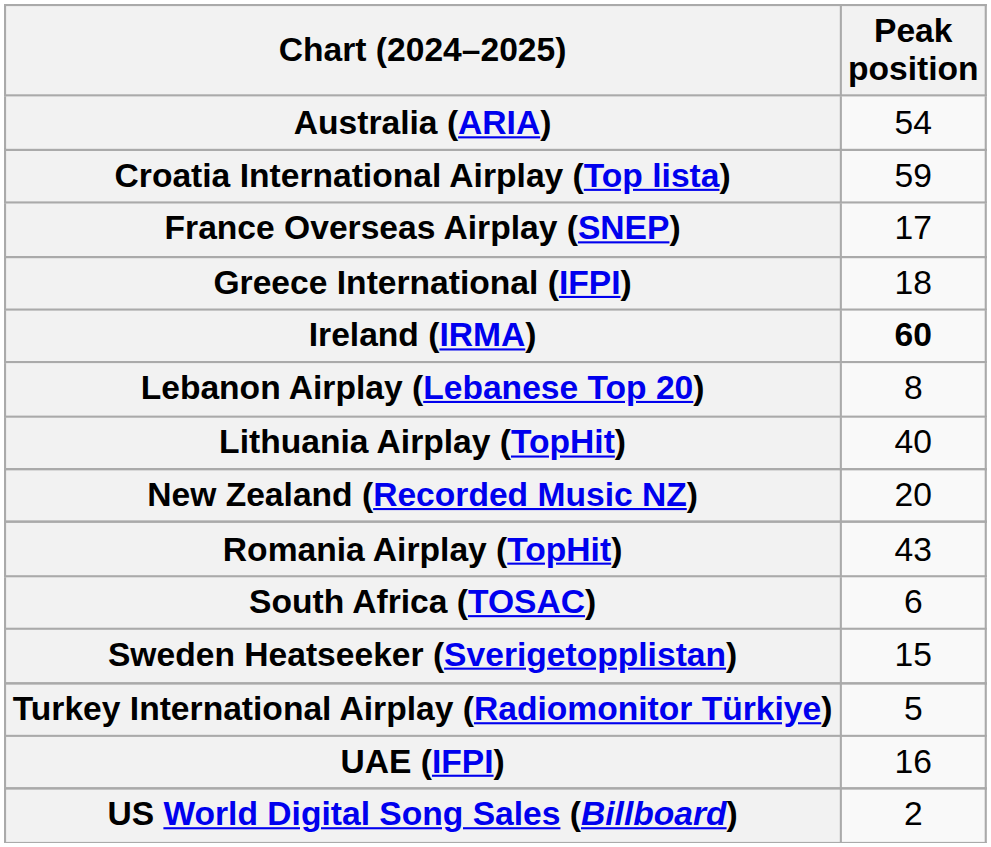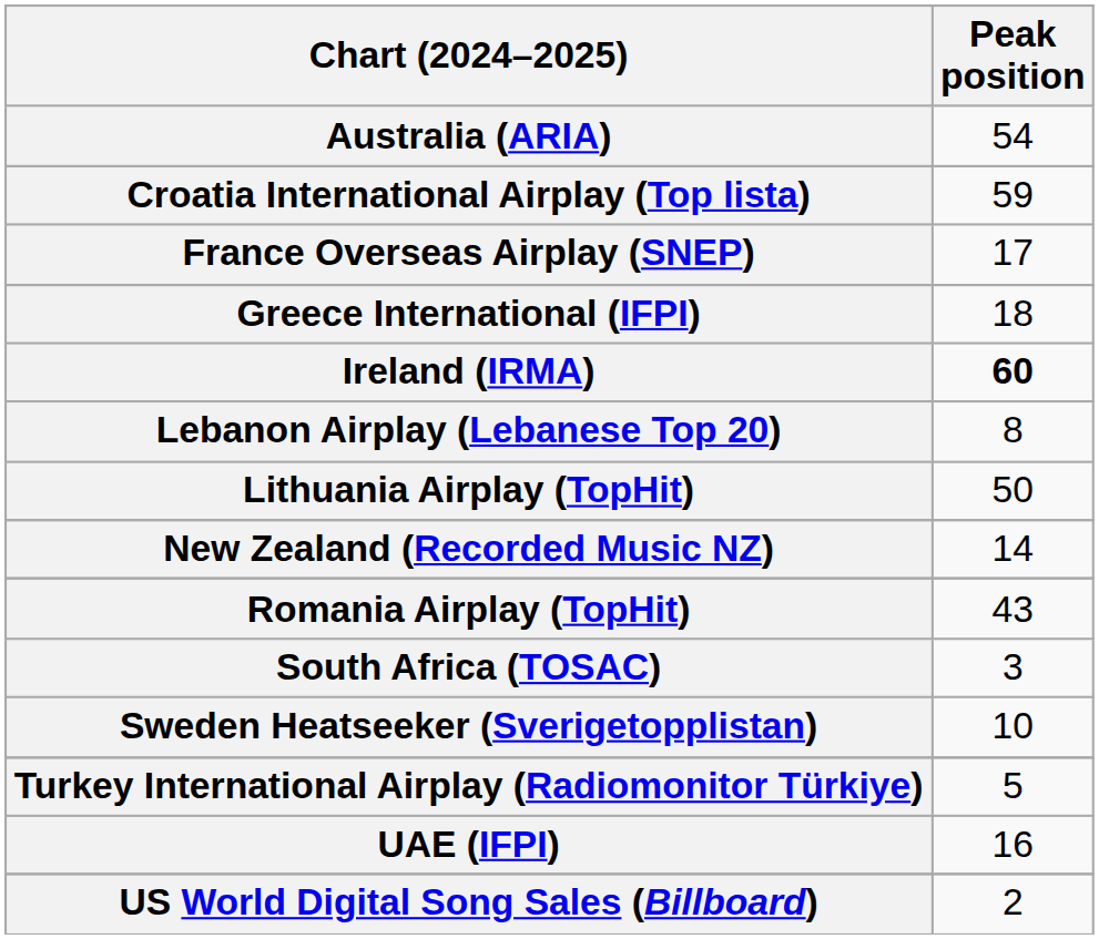Lithuania Airplay (TopHit) | Peak position: 40 -> 50
New Zealand (Recorded Music NZ) | Peak position: 20 -> 14
South Africa (TOSAC) | Peak position: 6 -> 3
Sweden Heatseeker (Sverigetopplistan) | Peak position: 15 -> 10
